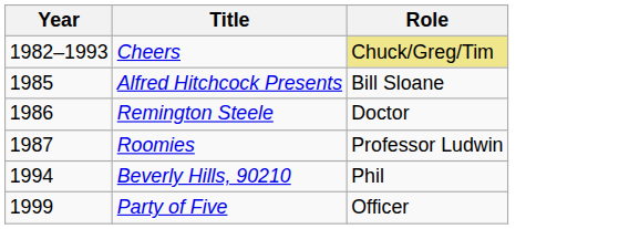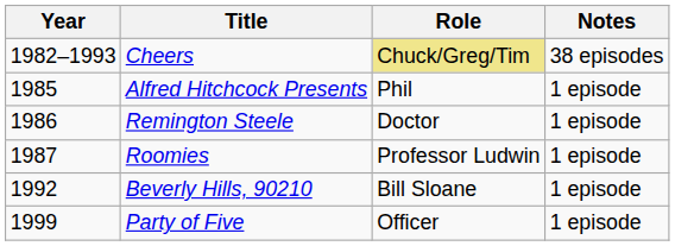+ column: Notes | 38 episodes | 1 episode | 1 episode | 1 episode | 1 episode | 1 episode
Alfred Hitchcock Presents | Role: Bill Sloane -> Phil
Beverly Hills, 90210 | Year: 1994 -> 1992
Beverly Hills, 90210 | Role: Phil -> Bill Sloane
